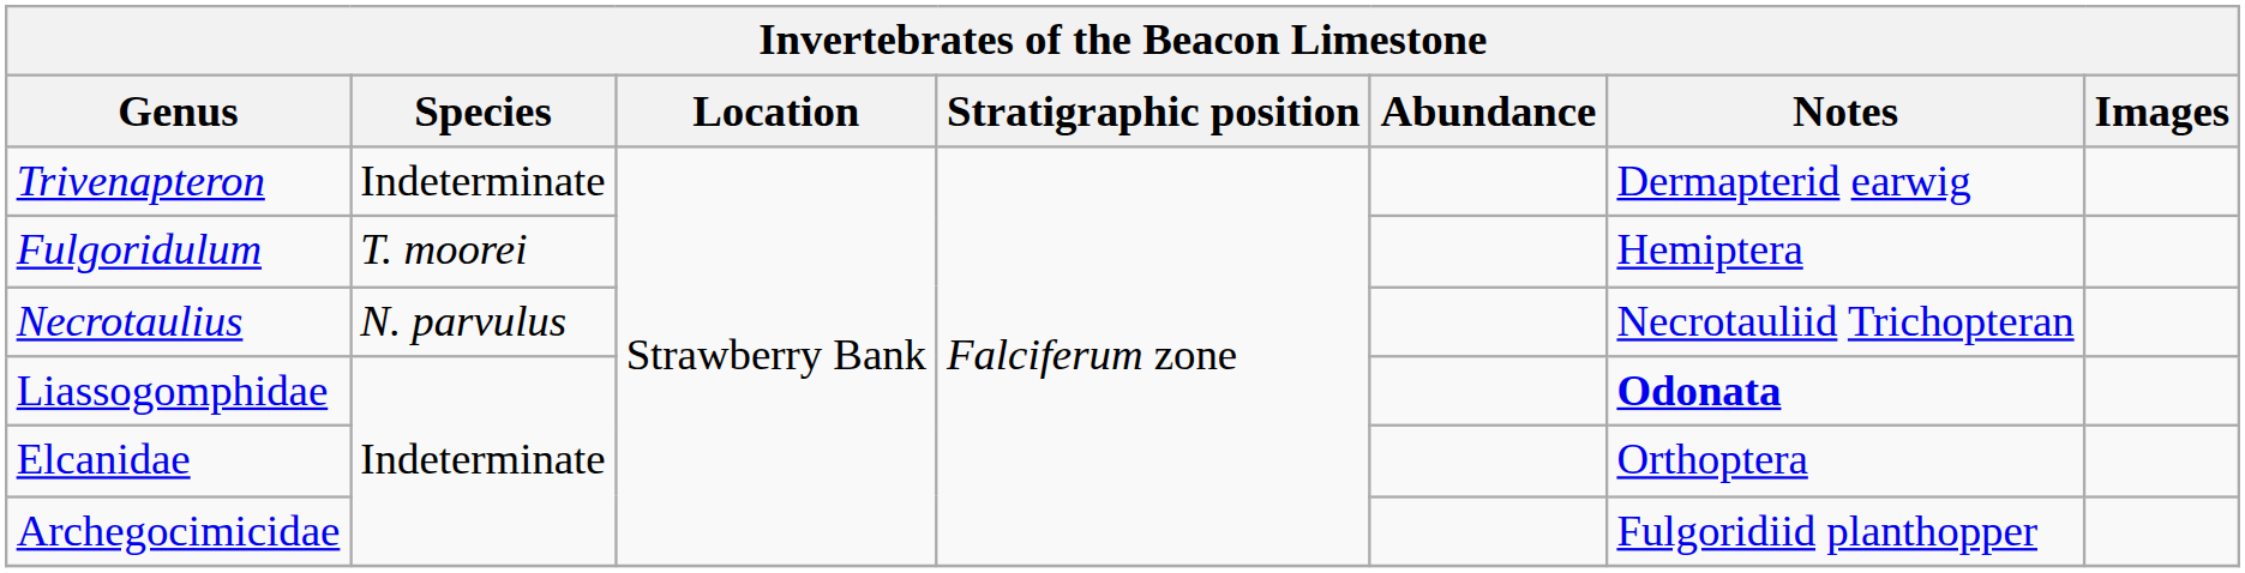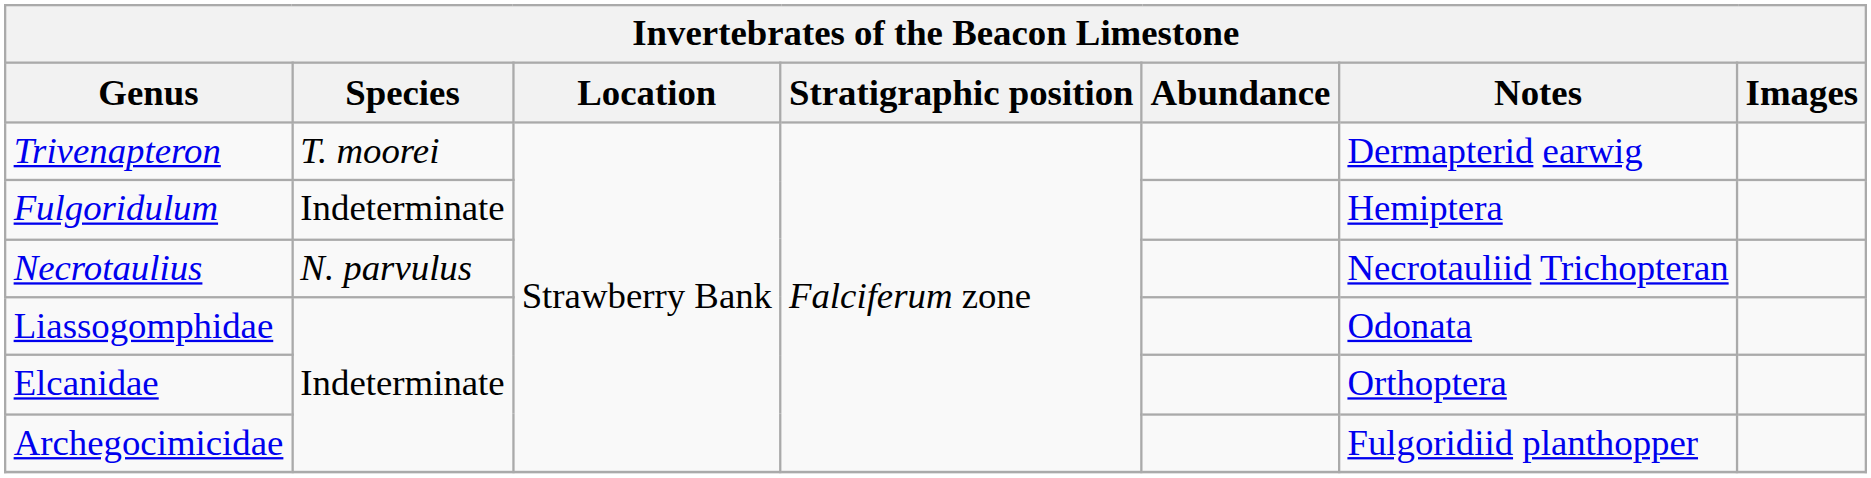Trivenapteron | Species: Indeterminate -> T. moorei
Fulgoridulum | Species: T. moorei -> Indeterminate
Liassogomphidae | Notes: bold -> normal
